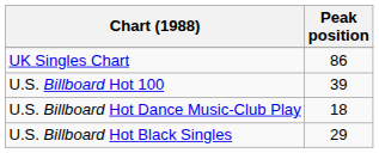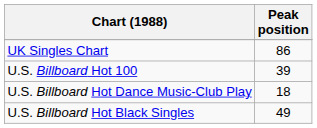U.S. Billboard Hot Black Singles | Peak position: 29 -> 49
